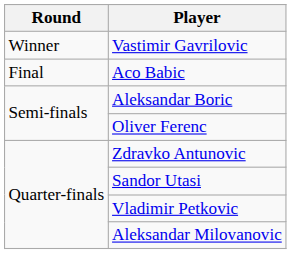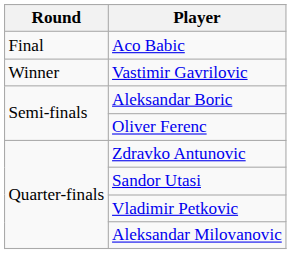rows swapped: Vastimir Gavrilovic <-> Aco Babic
